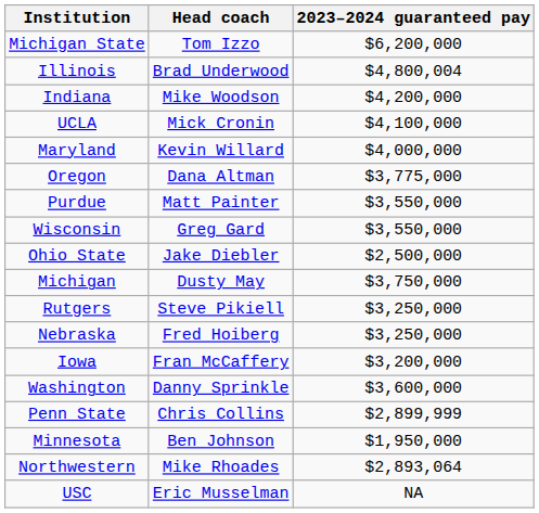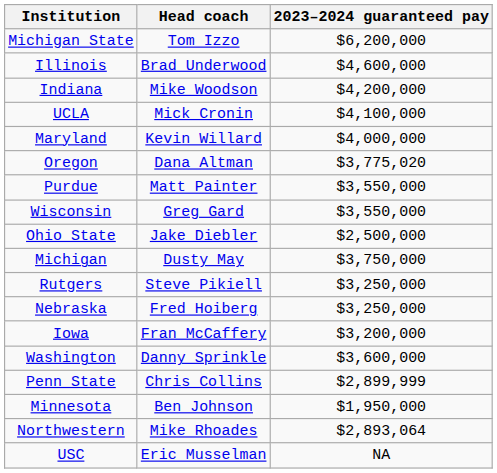Illinois | 2023–2024 guaranteed pay: $4,800,004 -> $4,600,000
Oregon | 2023–2024 guaranteed pay: $3,775,000 -> $3,775,020
